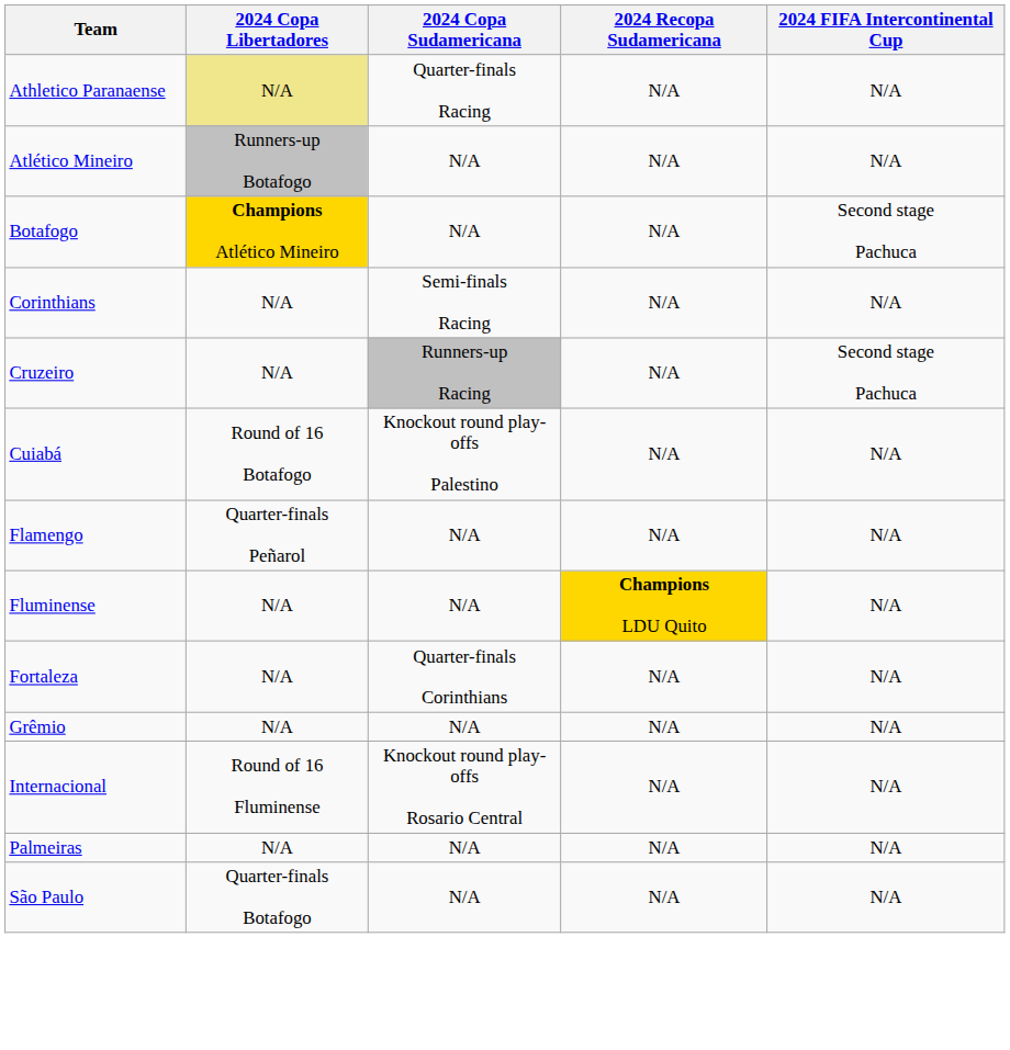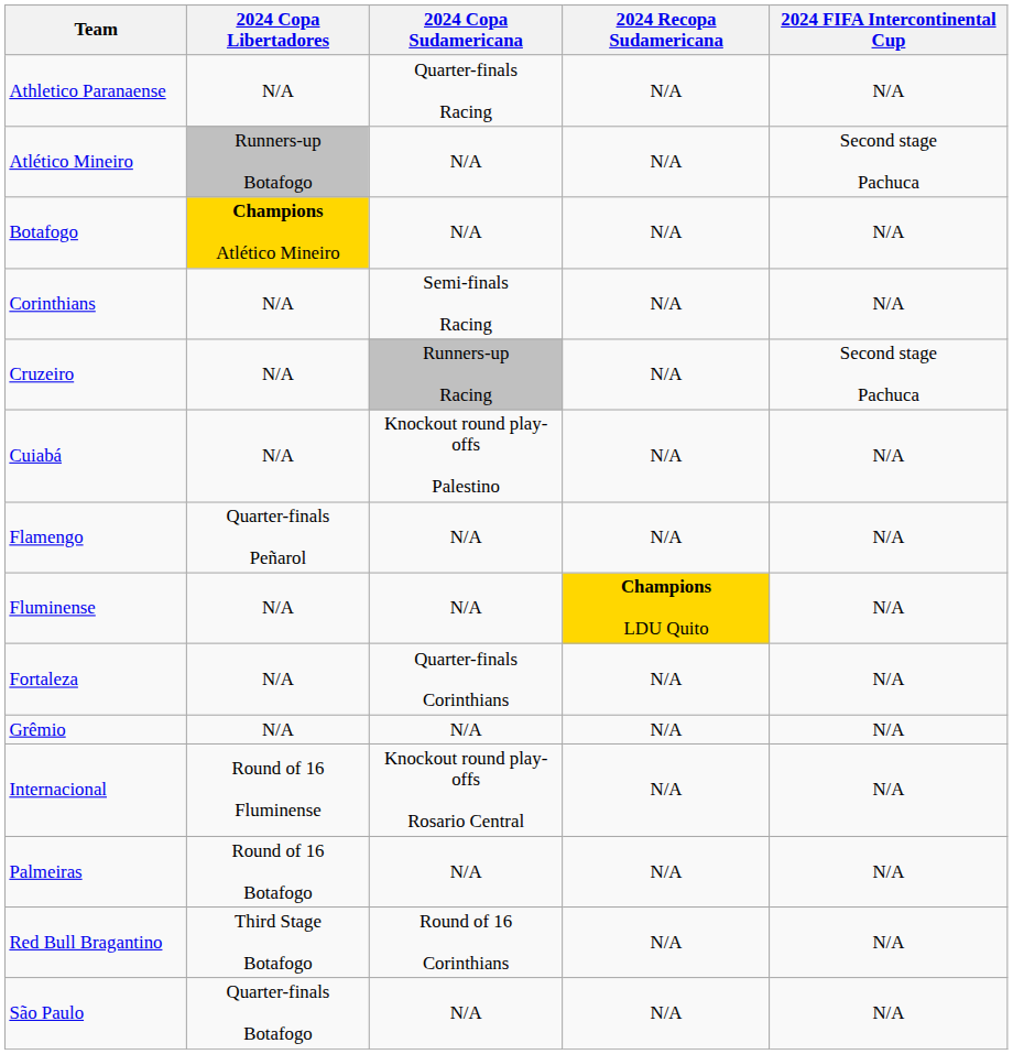Athletico Paranaense | 2024 Copa Libertadores: khaki background -> no background
Atlético Mineiro | 2024 FIFA Intercontinental Cup: N/A -> Second stage Pachuca
Botafogo | 2024 FIFA Intercontinental Cup: Second stage Pachuca -> N/A
Cuiabá | 2024 Copa Libertadores: Round of 16 Botafogo -> N/A
Palmeiras | 2024 Copa Libertadores: N/A -> Round of 16 Botafogo
+ row: Red Bull Bragantino | Third Stage Botafogo | Round of 16 Corinthians | N/A | N/A
